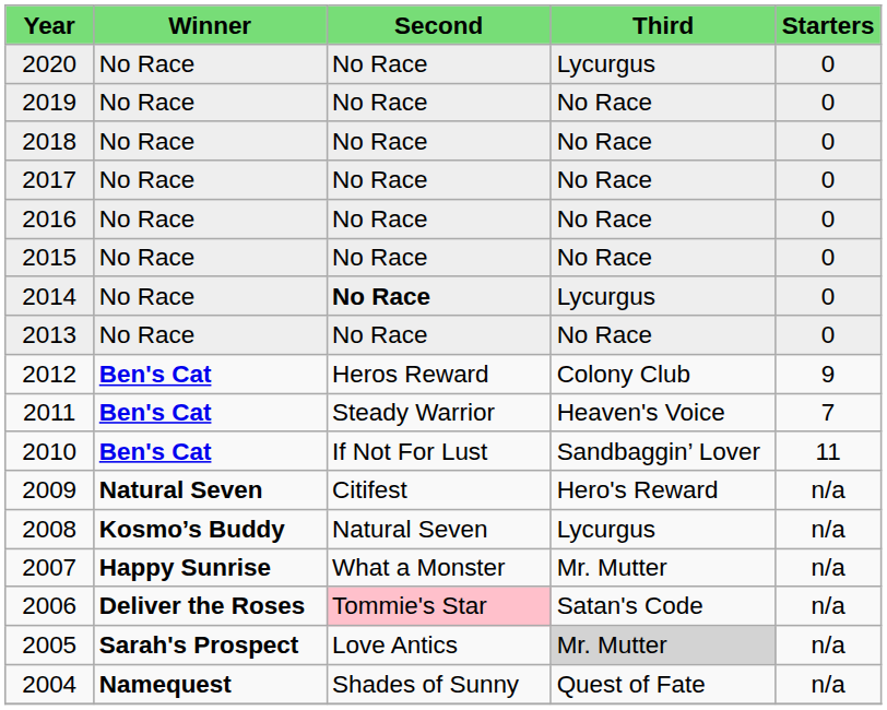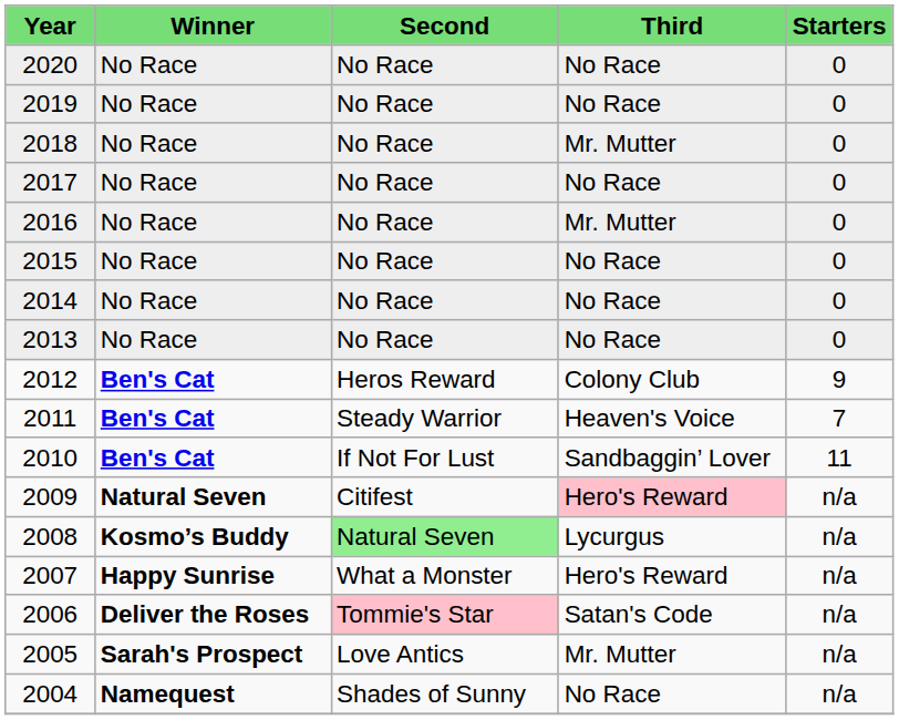2020 | column 4: Lycurgus -> No Race
2018 | column 4: No Race -> Mr. Mutter
2016 | column 4: No Race -> Mr. Mutter
2014 | column 3: bold -> normal
2014 | column 4: Lycurgus -> No Race
2009 | column 4: no background -> pink background
2008 | column 3: no background -> lightgreen background
2007 | column 4: Mr. Mutter -> Hero's Reward
2005 | column 4: lightgrey background -> no background
2004 | column 4: Quest of Fate -> No Race
